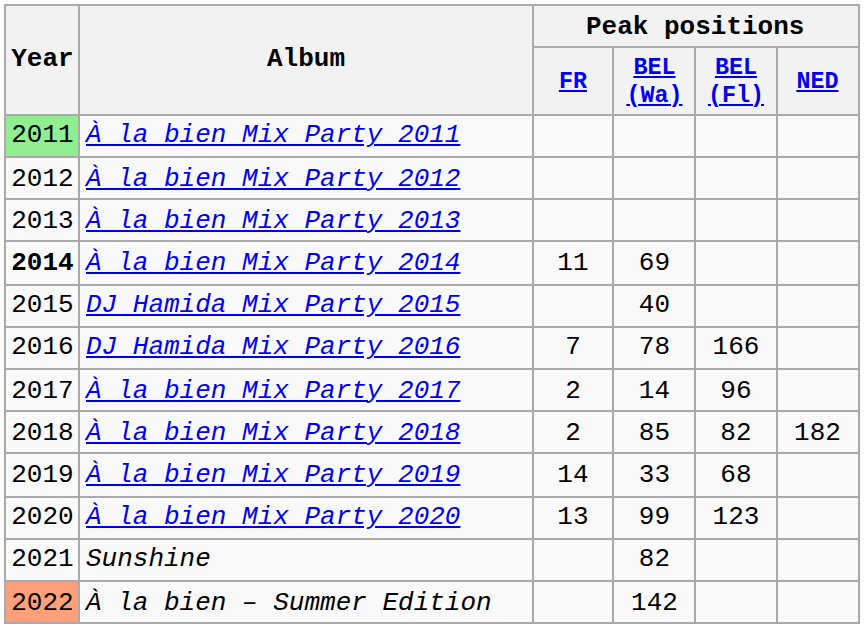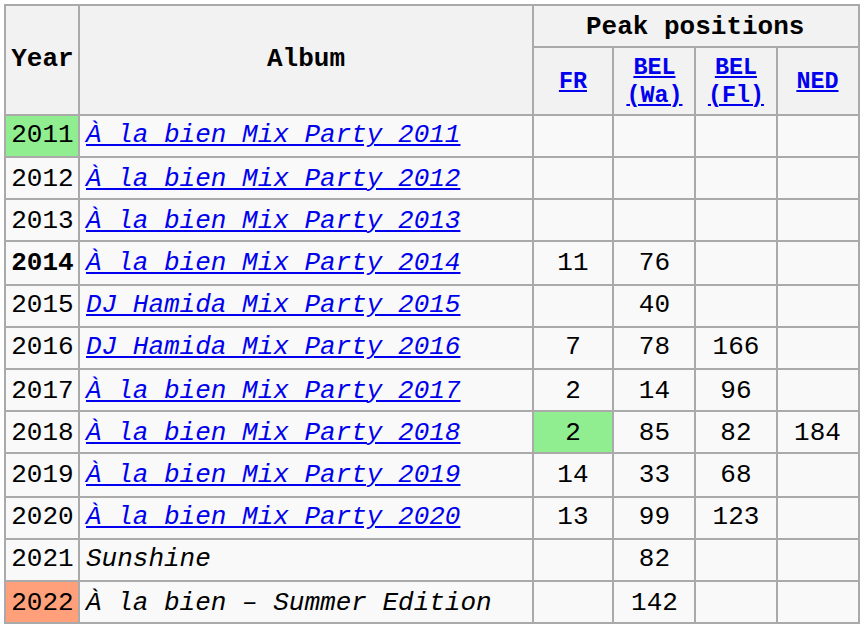À la bien Mix Party 2014 | Peak positions / BEL (Wa): 69 -> 76
À la bien Mix Party 2018 | Peak positions / FR: no background -> lightgreen background
À la bien Mix Party 2018 | Peak positions / NED: 182 -> 184
